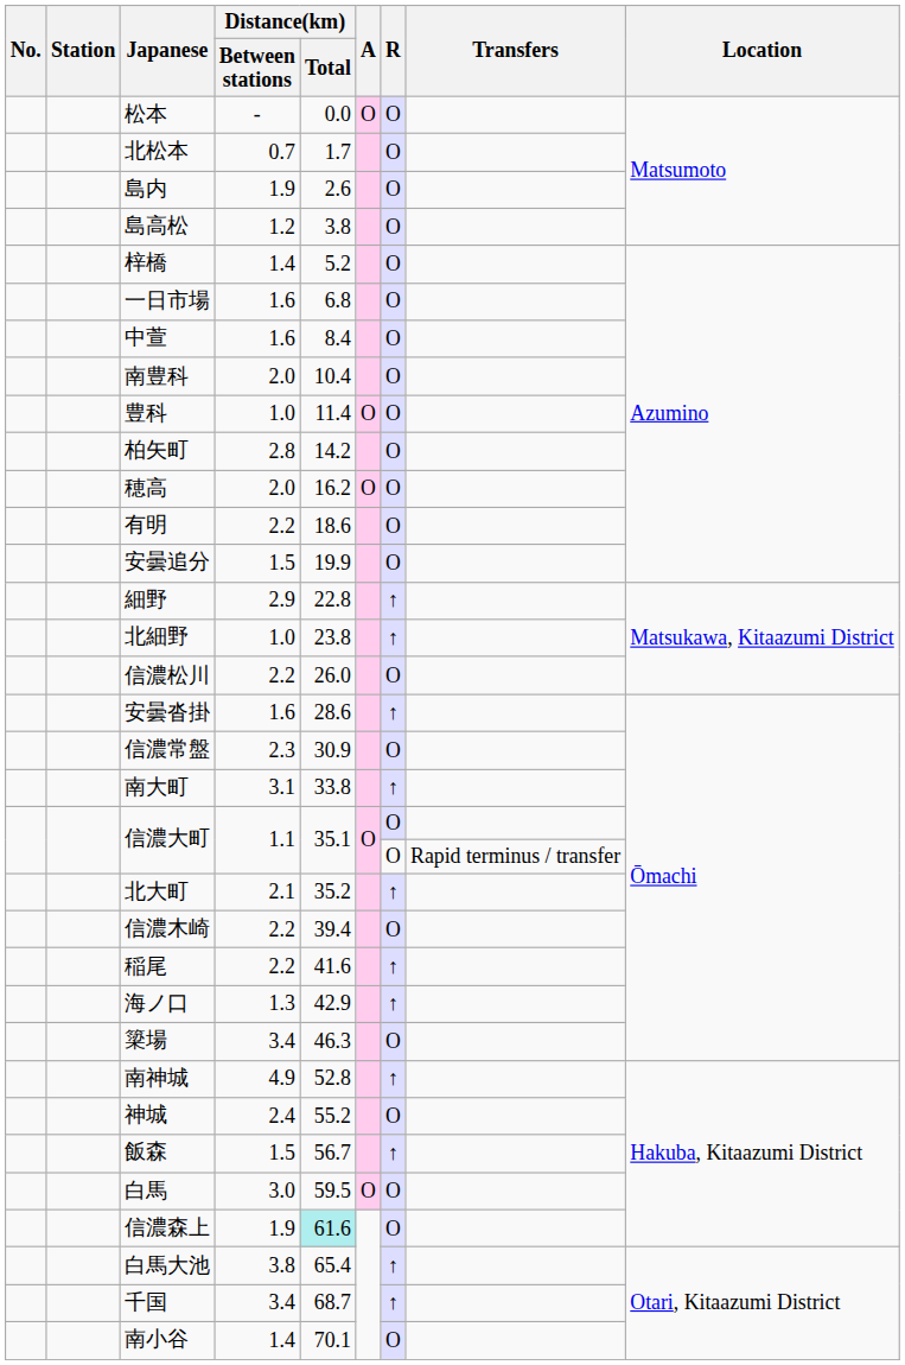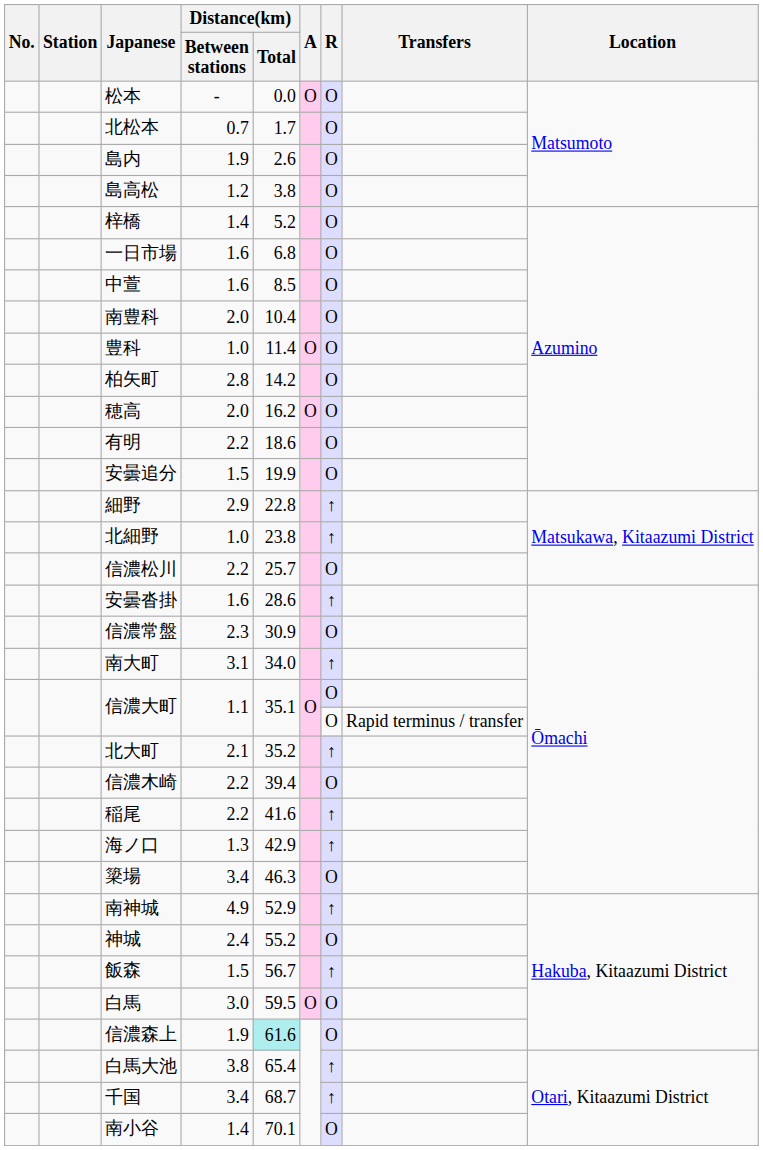中萱 | Distance(km) / Total: 8.4 -> 8.5
信濃松川 | Distance(km) / Total: 26.0 -> 25.7
南大町 | Distance(km) / Total: 33.8 -> 34.0
南神城 | Distance(km) / Total: 52.8 -> 52.9
